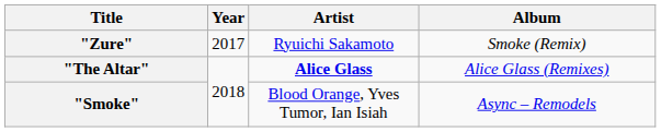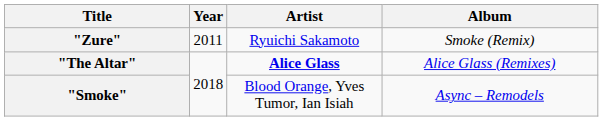"Zure" | Year: 2017 -> 2011
